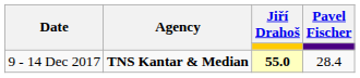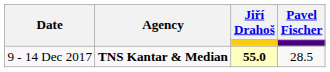9 - 14 Dec 2017 | Pavel Fischer: 28.4 -> 28.5
